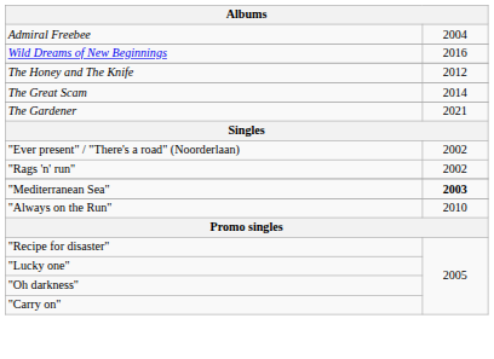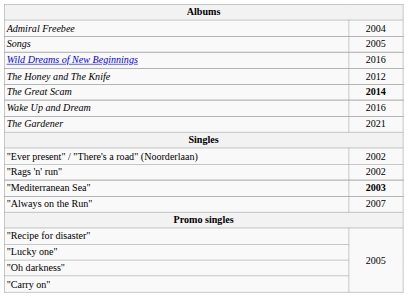+ row: Songs | 2005
The Great Scam | column 2: normal -> bold
+ row: Wake Up and Dream | 2016
"Always on the Run" | column 2: 2010 -> 2007
